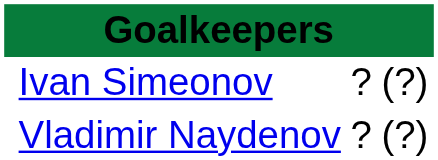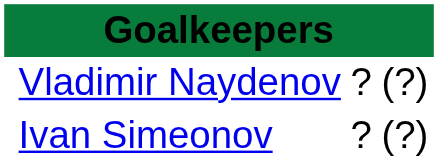rows swapped: Ivan Simeonov <-> Vladimir Naydenov
